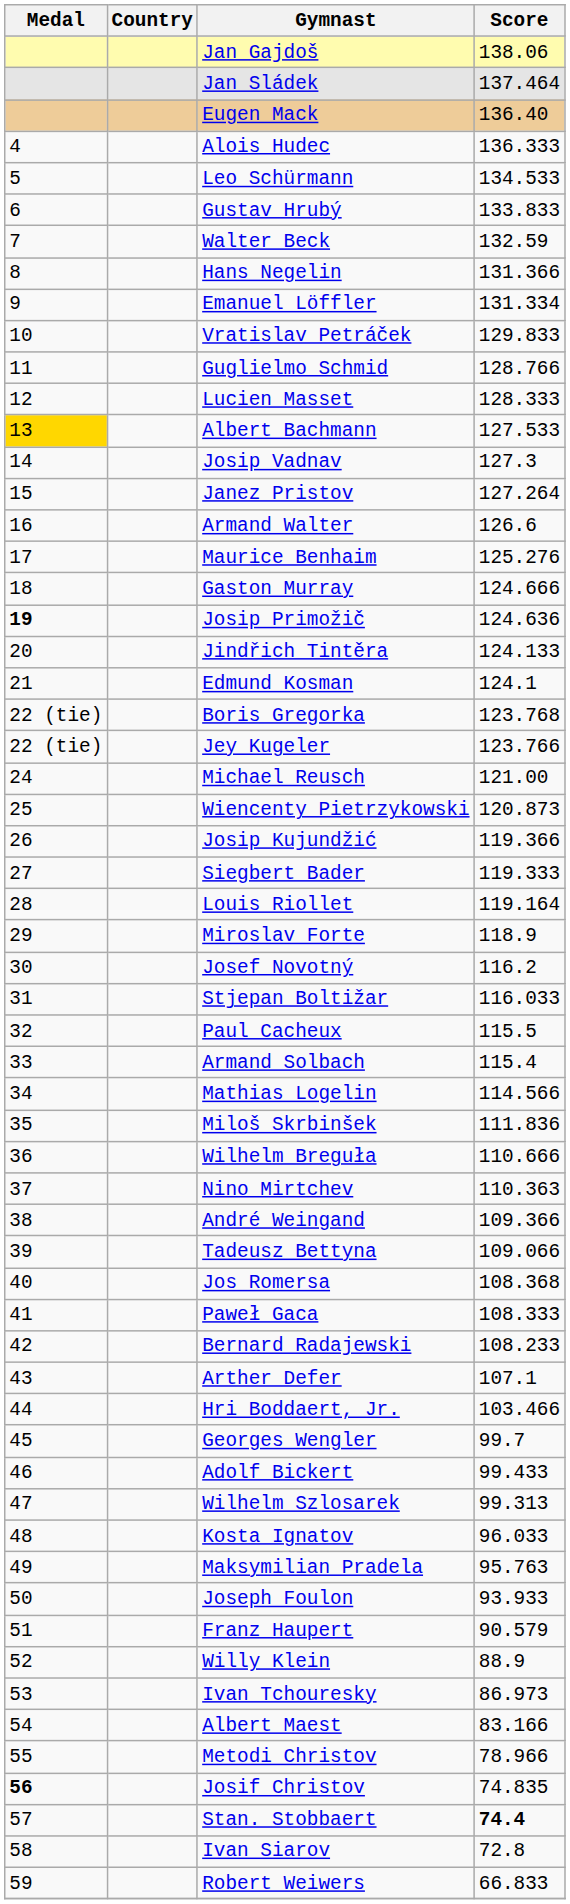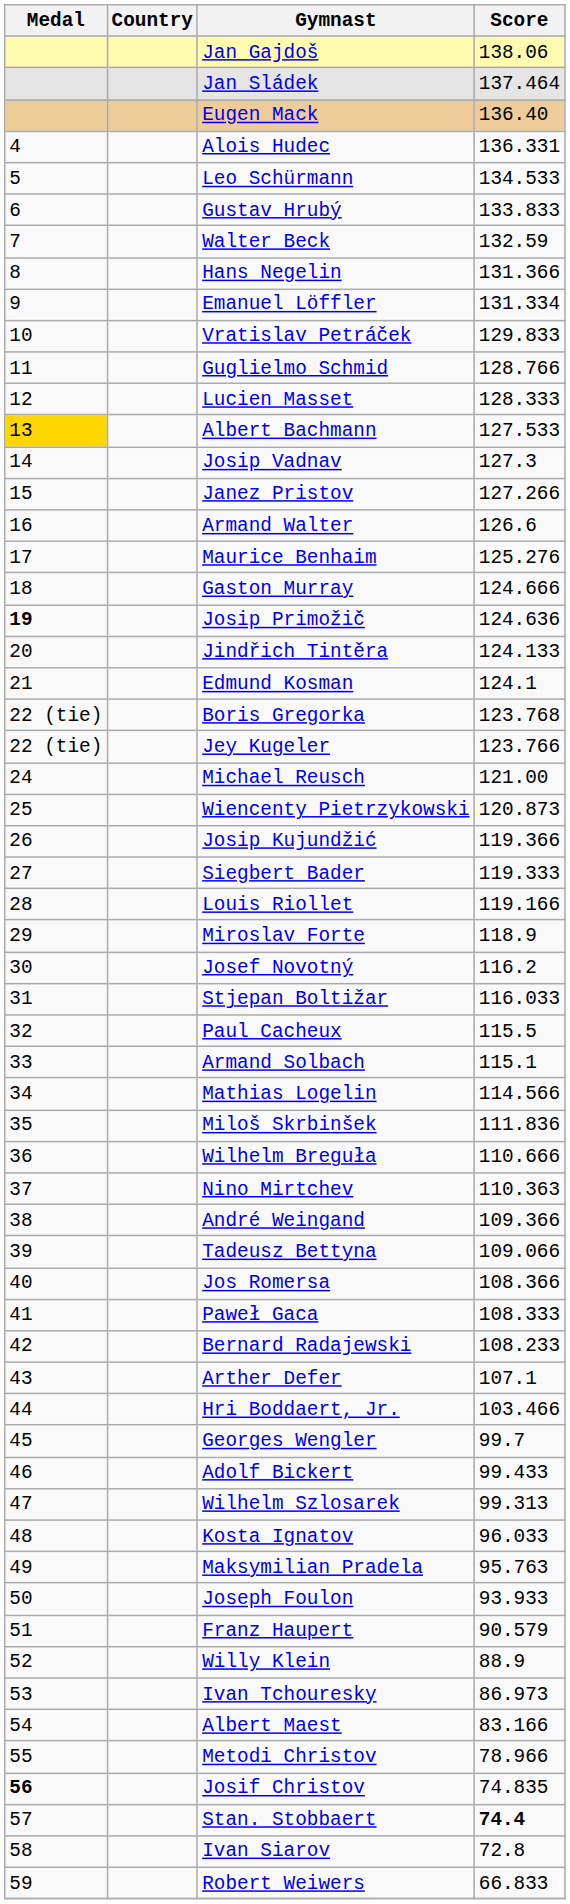Alois Hudec | Score: 136.333 -> 136.331
Janez Pristov | Score: 127.264 -> 127.266
Louis Riollet | Score: 119.164 -> 119.166
Armand Solbach | Score: 115.4 -> 115.1
Jos Romersa | Score: 108.368 -> 108.366
